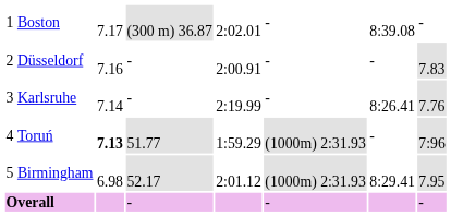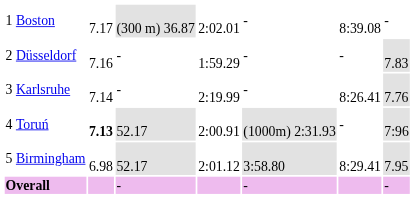Düsseldorf | column 5: 2:00.91 -> 1:59.29
Toruń | column 4: 51.77 -> 52.17
Toruń | column 5: 1:59.29 -> 2:00.91
Birmingham | column 6: (1000m) 2:31.93 -> 3:58.80
